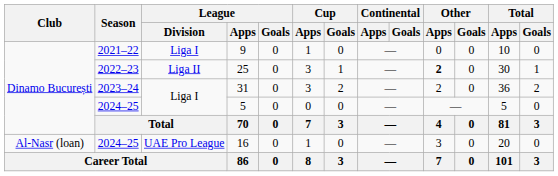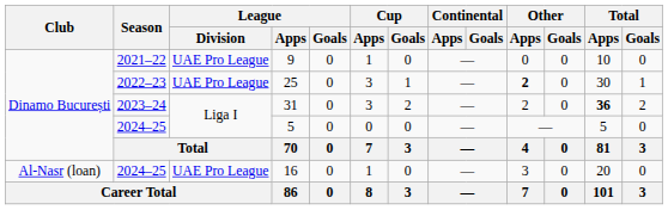9 | League / Division: Liga I -> UAE Pro League
25 | League / Division: Liga II -> UAE Pro League
31 | Total / Apps: normal -> bold
